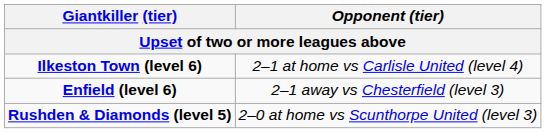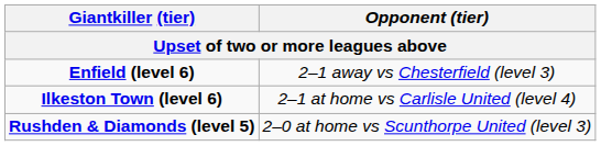rows swapped: Enfield (level 6) <-> Ilkeston Town (level 6)
